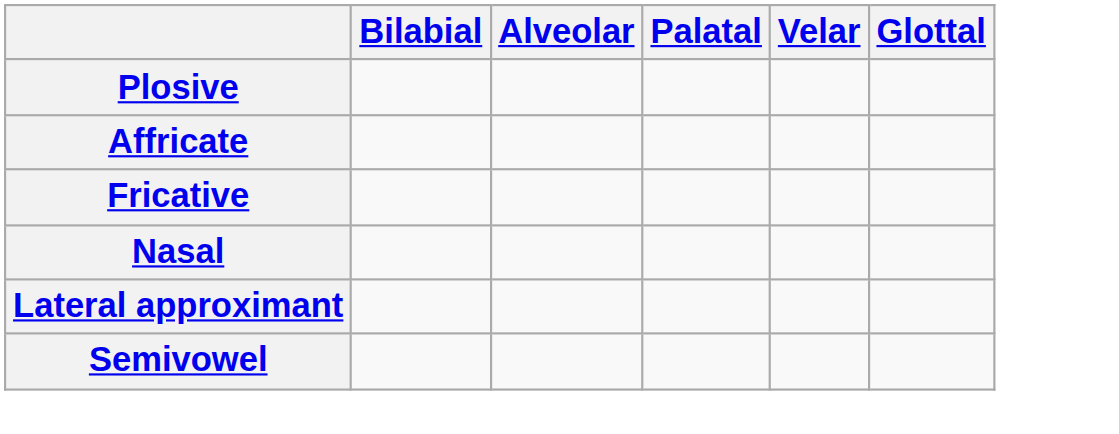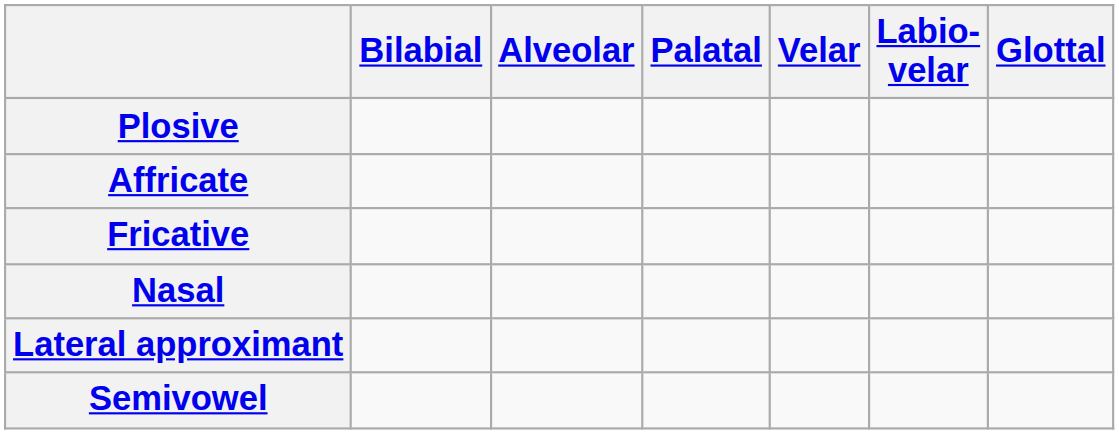+ column: Labio- velar
